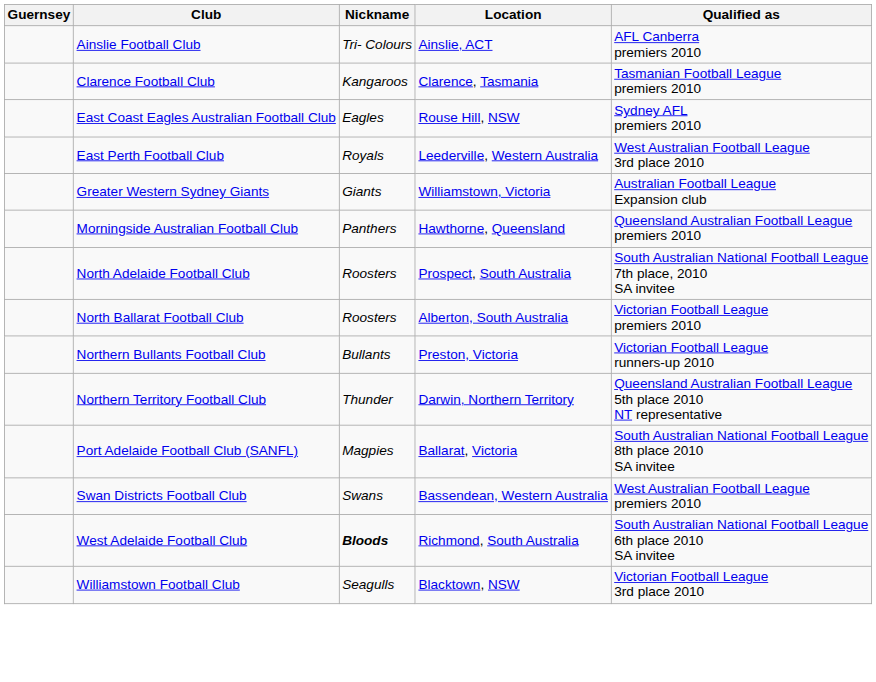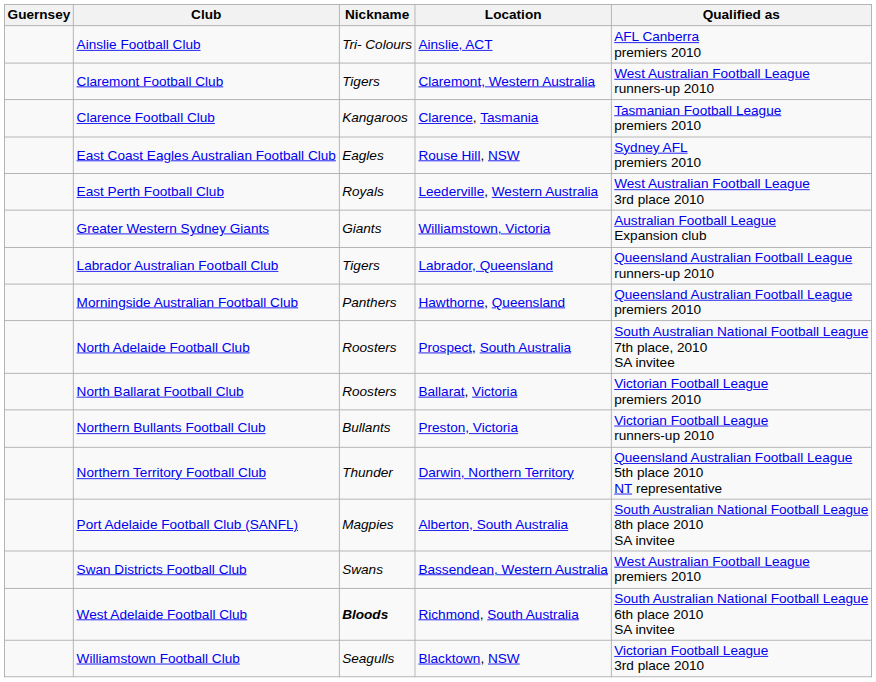+ row: Claremont Football Club | Tigers | Claremont, Western Australia | West Australian Football League runners-up 2010
+ row: Labrador Australian Football Club | Tigers | Labrador, Queensland | Queensland Australian Football League runners-up 2010
North Ballarat Football Club | Location: Alberton, South Australia -> Ballarat, Victoria
Port Adelaide Football Club (SANFL) | Location: Ballarat, Victoria -> Alberton, South Australia
